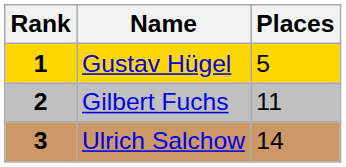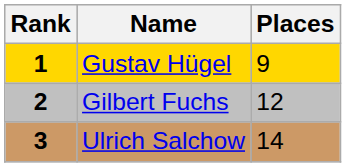Gustav Hügel | Places: 5 -> 9
Gilbert Fuchs | Places: 11 -> 12
